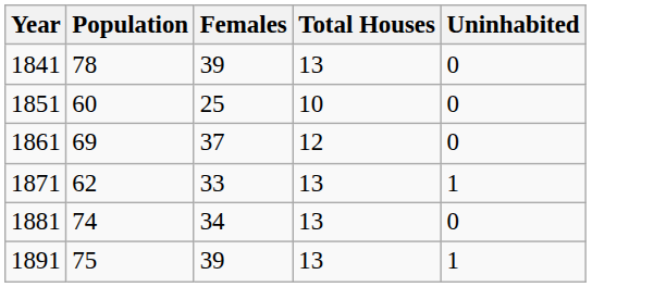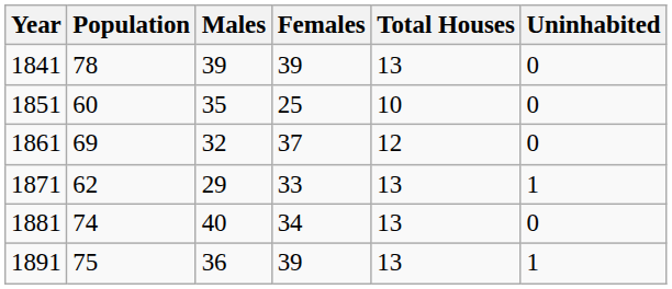+ column: Males | 39 | 35 | 32 | 29 | 40 | 36
